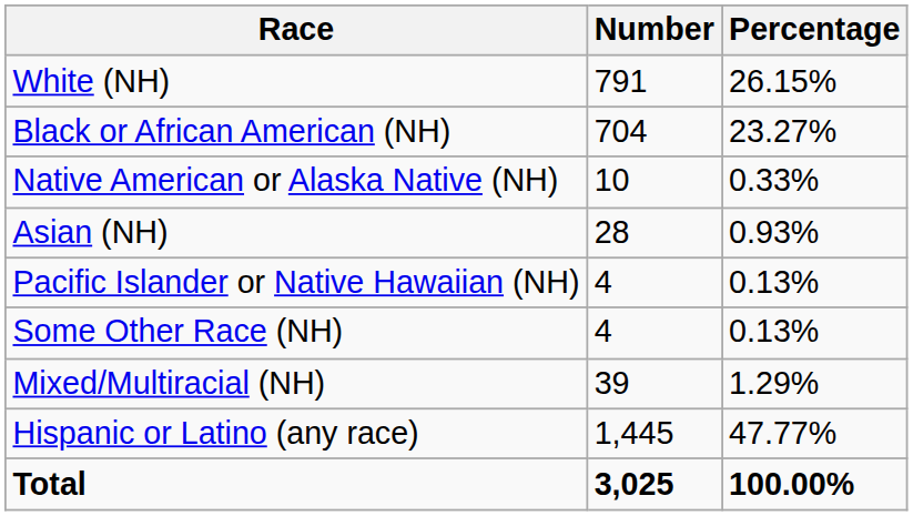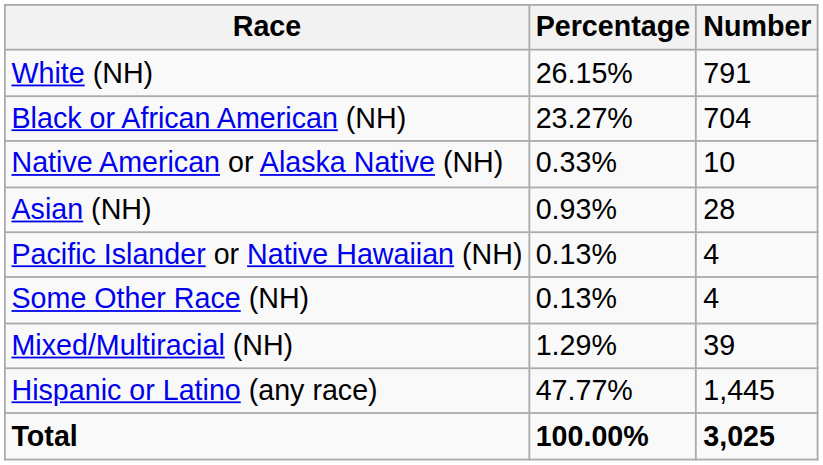columns swapped: Number <-> Percentage
